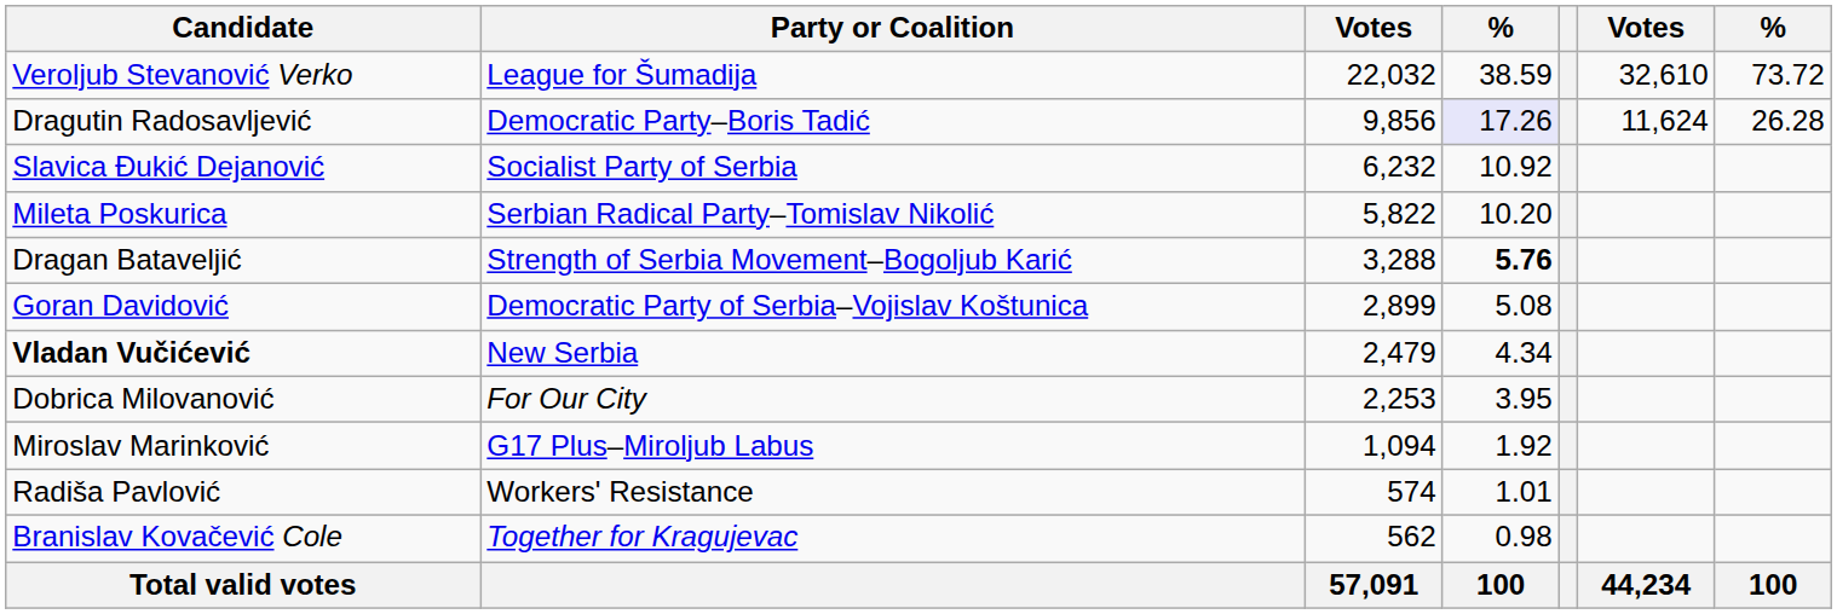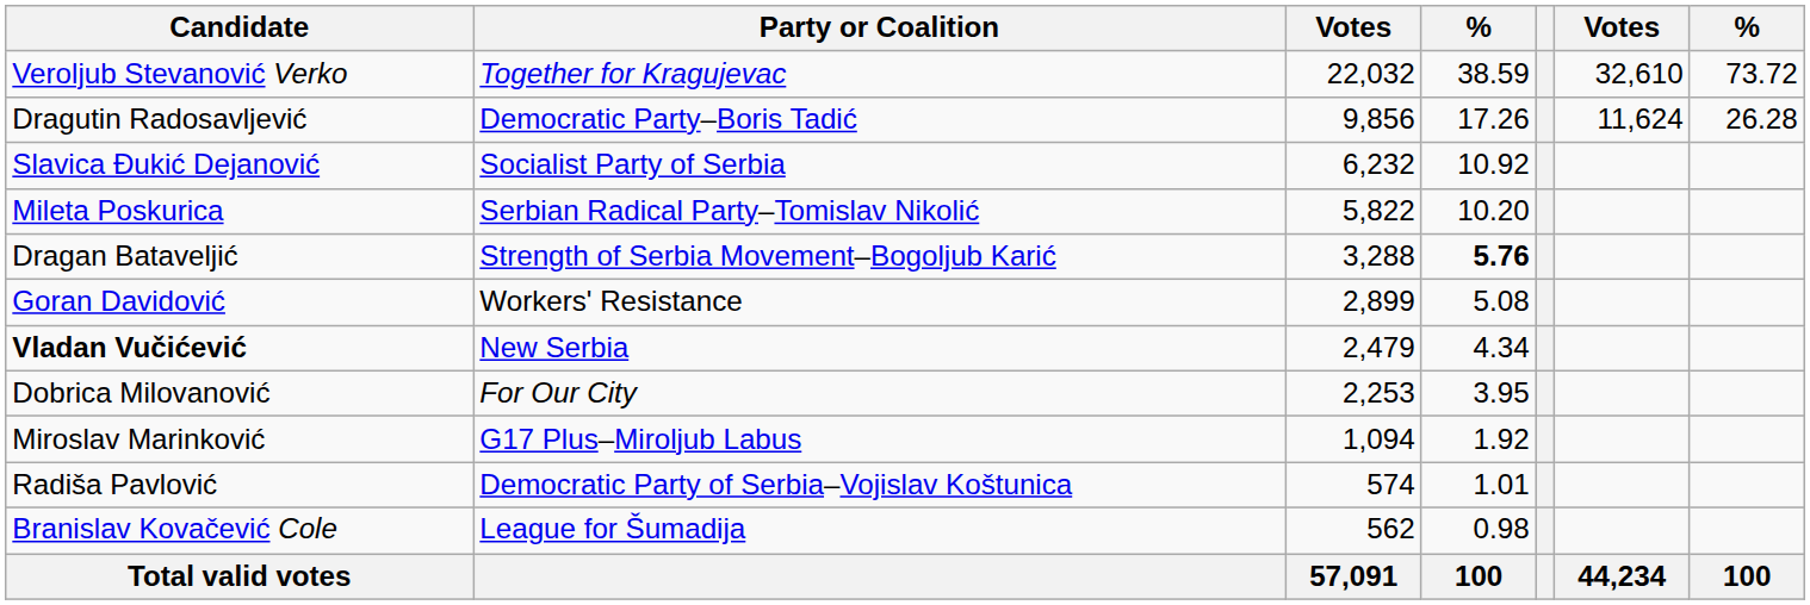Veroljub Stevanović Verko | Party or Coalition: League for Šumadija -> Together for Kragujevac
Dragutin Radosavljević | column 4: lavender background -> no background
Goran Davidović | Party or Coalition: Democratic Party of Serbia–Vojislav Koštunica -> Workers' Resistance
Radiša Pavlović | Party or Coalition: Workers' Resistance -> Democratic Party of Serbia–Vojislav Koštunica
Branislav Kovačević Cole | Party or Coalition: Together for Kragujevac -> League for Šumadija
